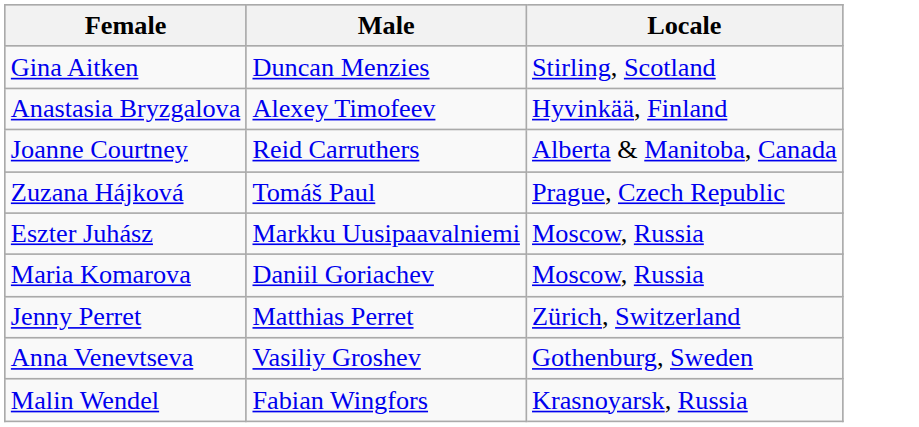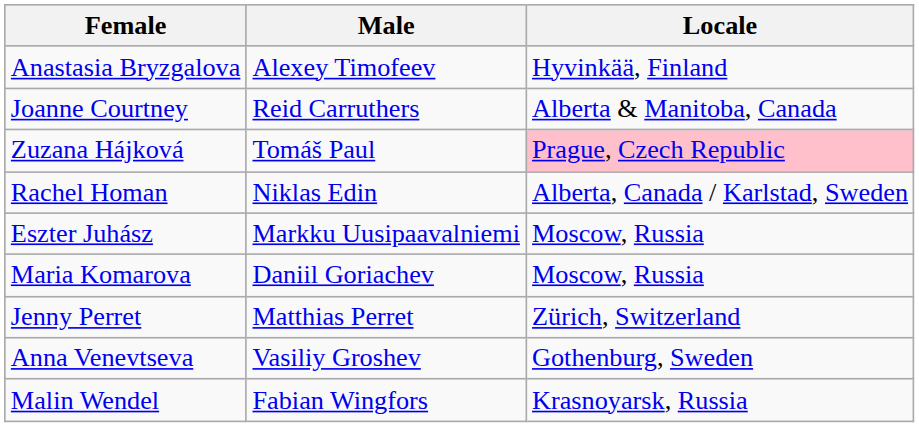- row: Gina Aitken | Duncan Menzies | Stirling, Scotland
Zuzana Hájková | Locale: no background -> pink background
+ row: Rachel Homan | Niklas Edin | Alberta, Canada / Karlstad, Sweden
